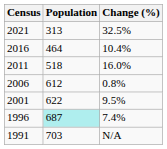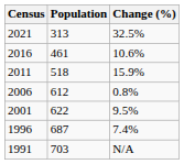2016 | Population: 464 -> 461
2016 | Change (%): 10.4% -> 10.6%
2011 | Change (%): 16.0% -> 15.9%
1996 | Population: paleturquoise background -> no background
